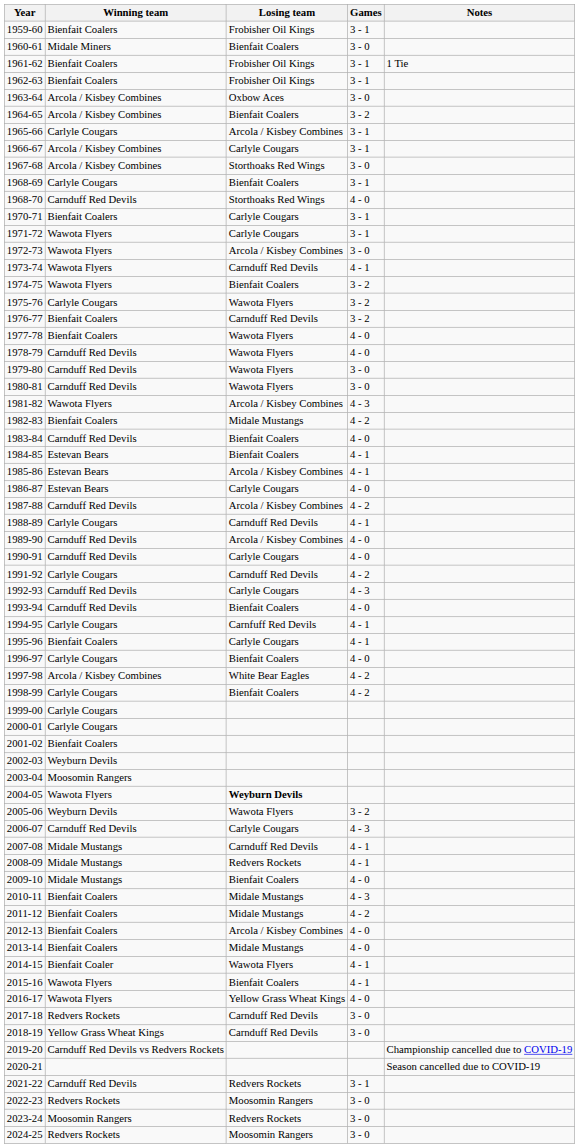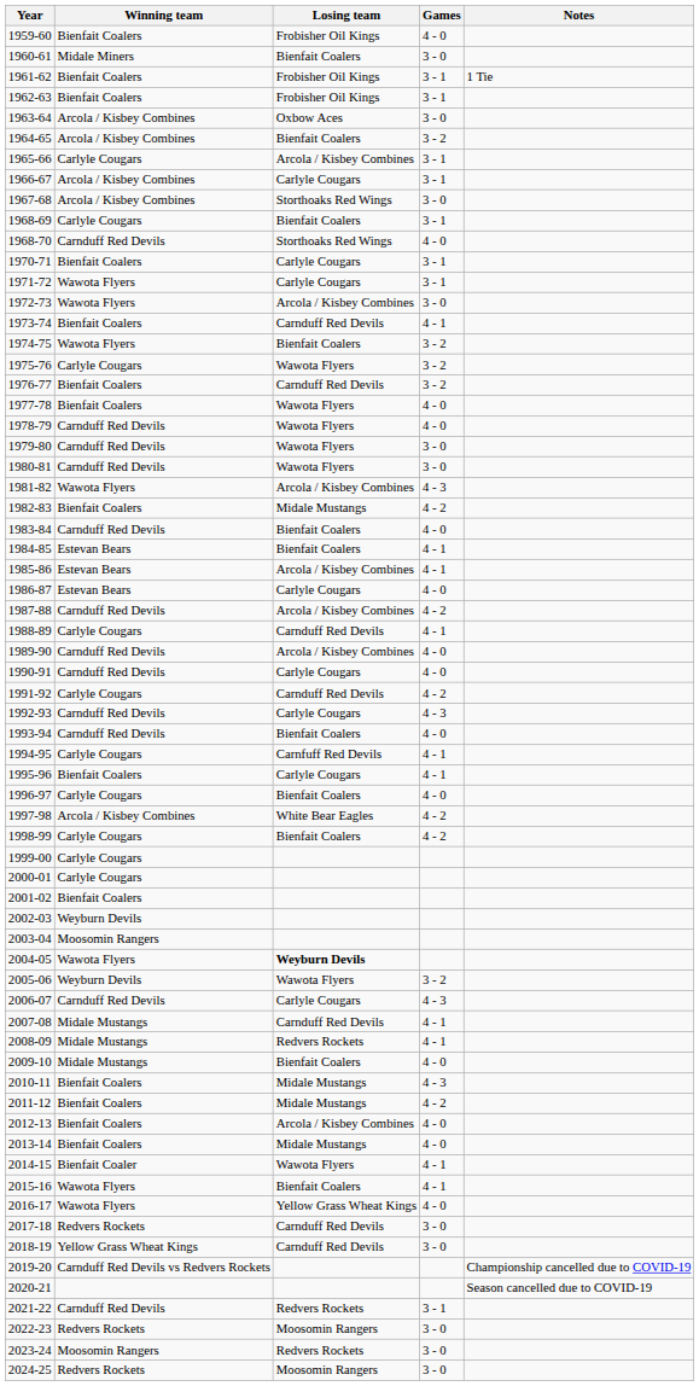1959-60 | Games: 3 - 1 -> 4 - 0
1973-74 | Winning team: Wawota Flyers -> Bienfait Coalers
